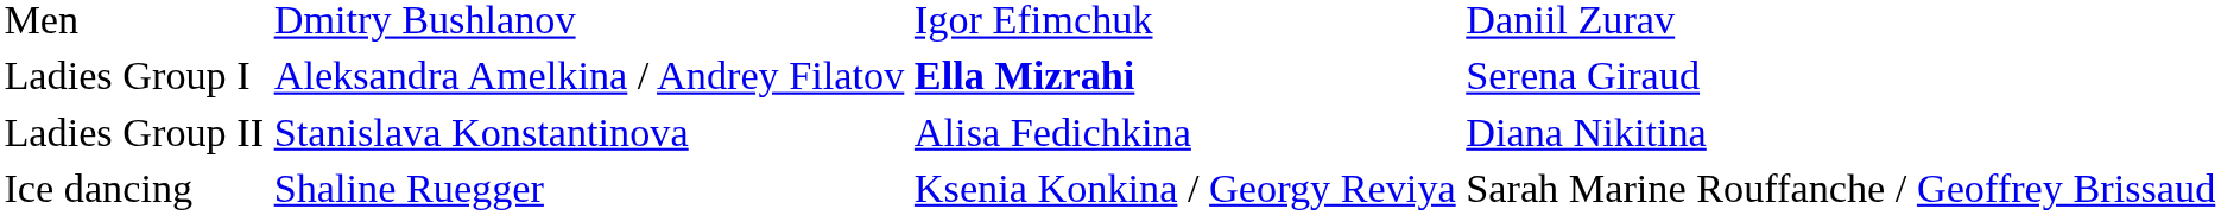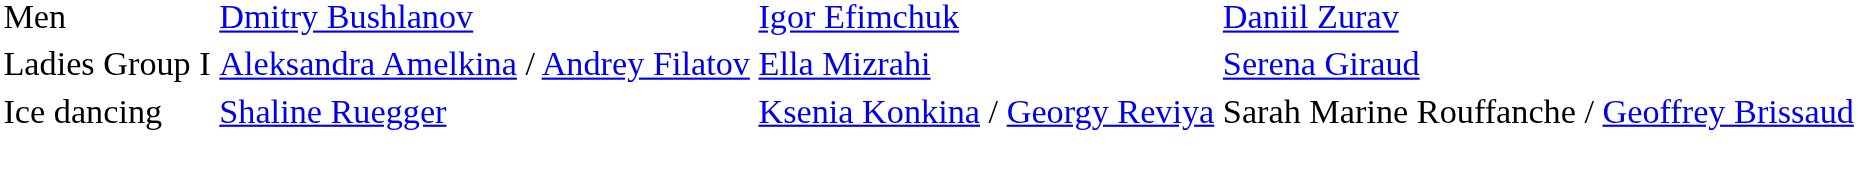Ladies Group I | column 3: bold -> normal
- row: Ladies Group II | Stanislava Konstantinova | Alisa Fedichkina | Diana Nikitina
